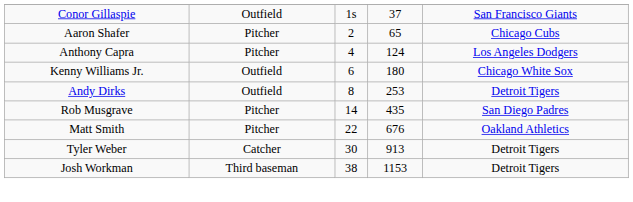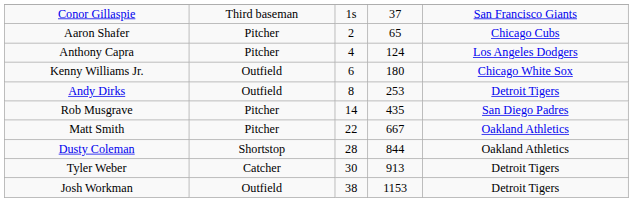Conor Gillaspie | column 2: Outfield -> Third baseman
Matt Smith | column 4: 676 -> 667
+ row: Dusty Coleman | Shortstop | 28 | 844 | Oakland Athletics
Josh Workman | column 2: Third baseman -> Outfield
